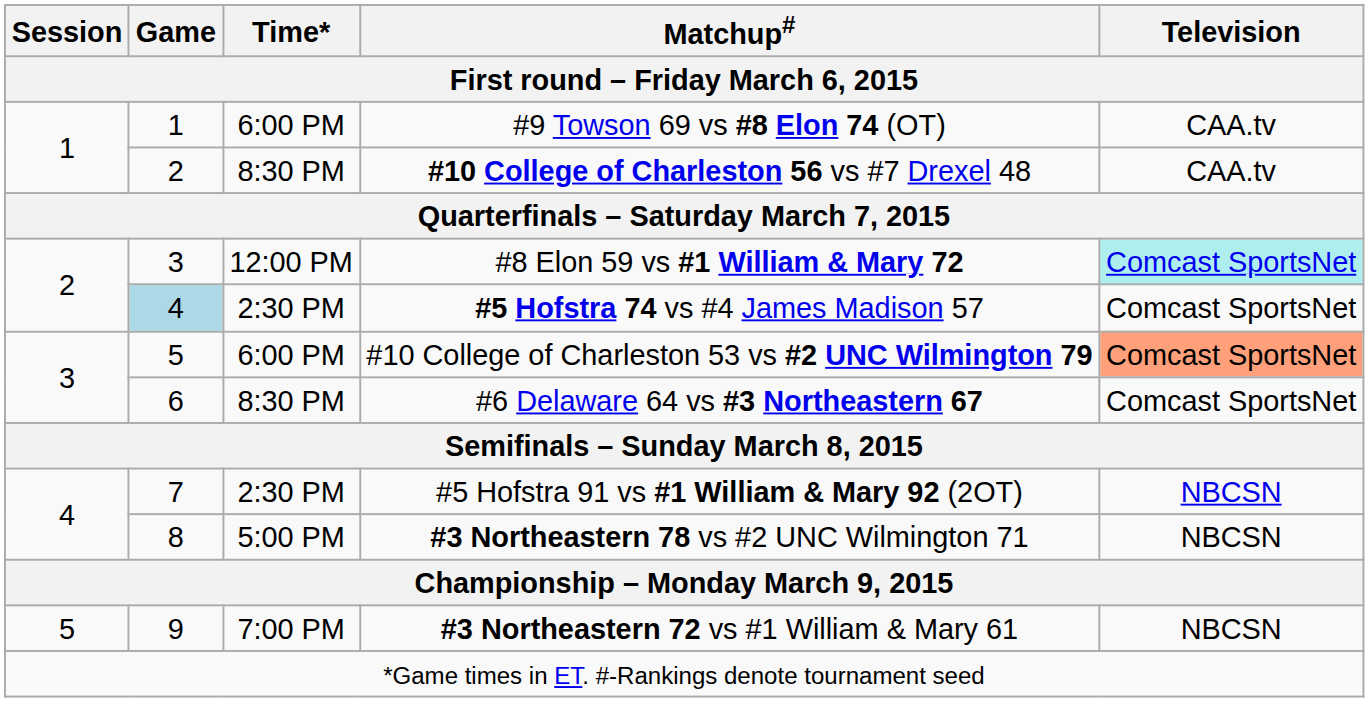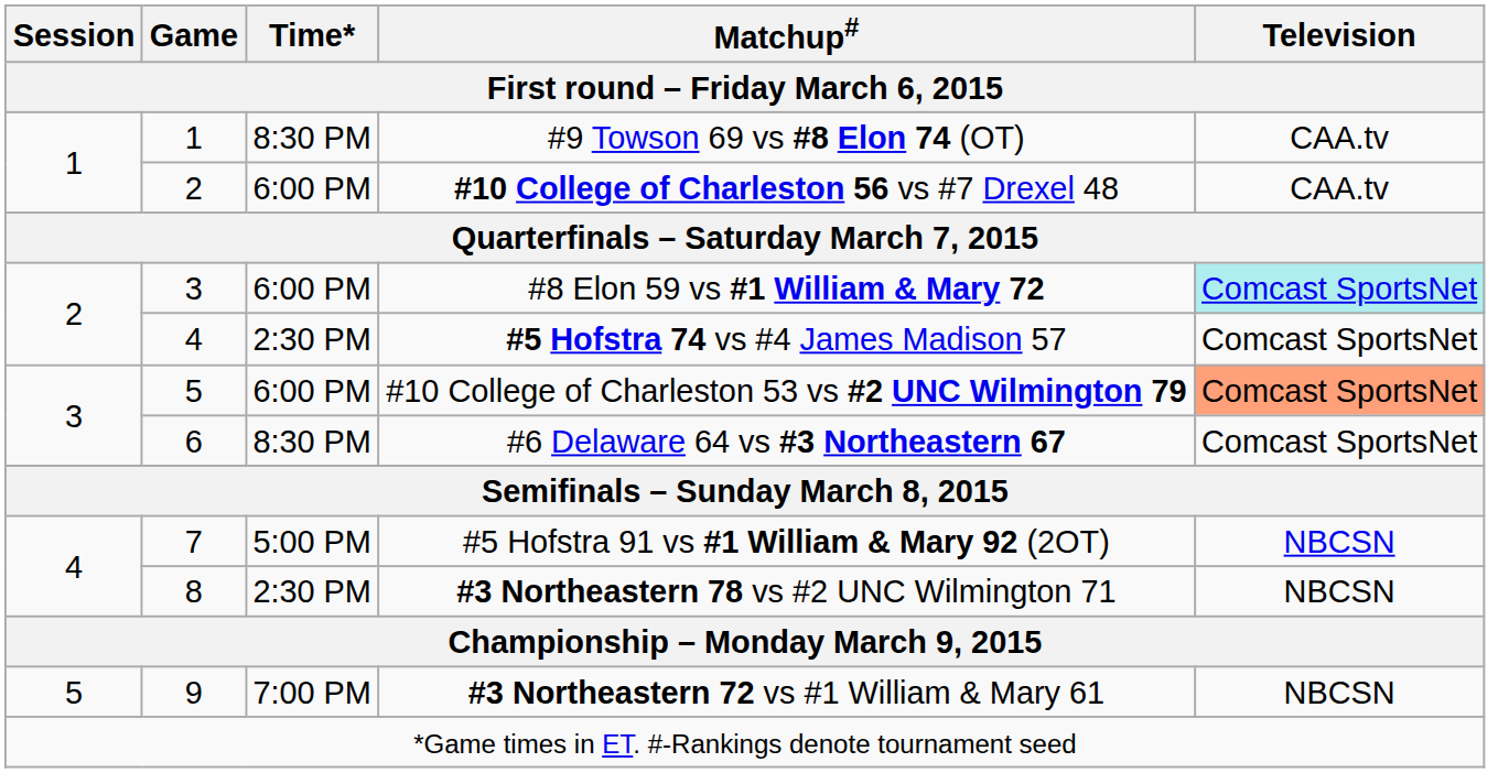#9 Towson 69 vs #8 Elon 74 (OT) | Time*: 6:00 PM -> 8:30 PM
#10 College of Charleston 56 vs #7 Drexel 48 | Time*: 8:30 PM -> 6:00 PM
#8 Elon 59 vs #1 William & Mary 72 | Time*: 12:00 PM -> 6:00 PM
#5 Hofstra 74 vs #4 James Madison 57 | Game: lightblue background -> no background
#5 Hofstra 91 vs #1 William & Mary 92 (2OT) | Time*: 2:30 PM -> 5:00 PM
#3 Northeastern 78 vs #2 UNC Wilmington 71 | Time*: 5:00 PM -> 2:30 PM
